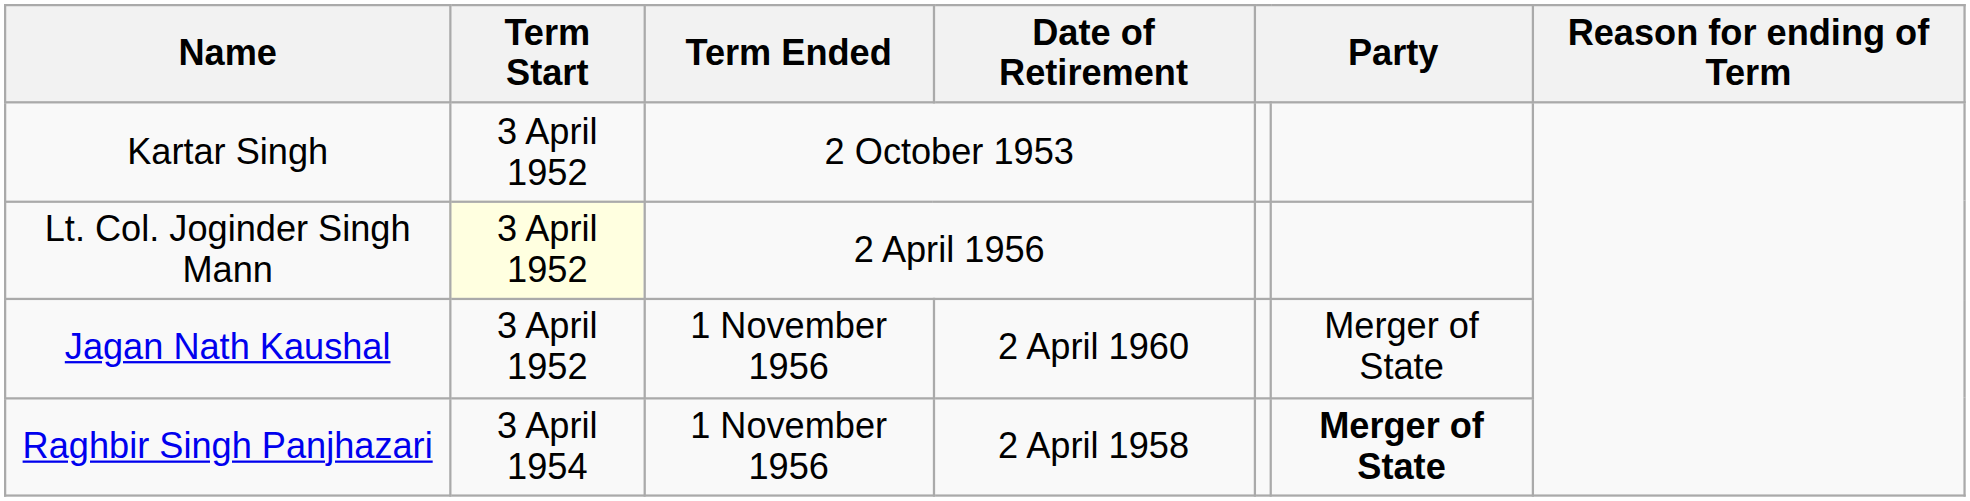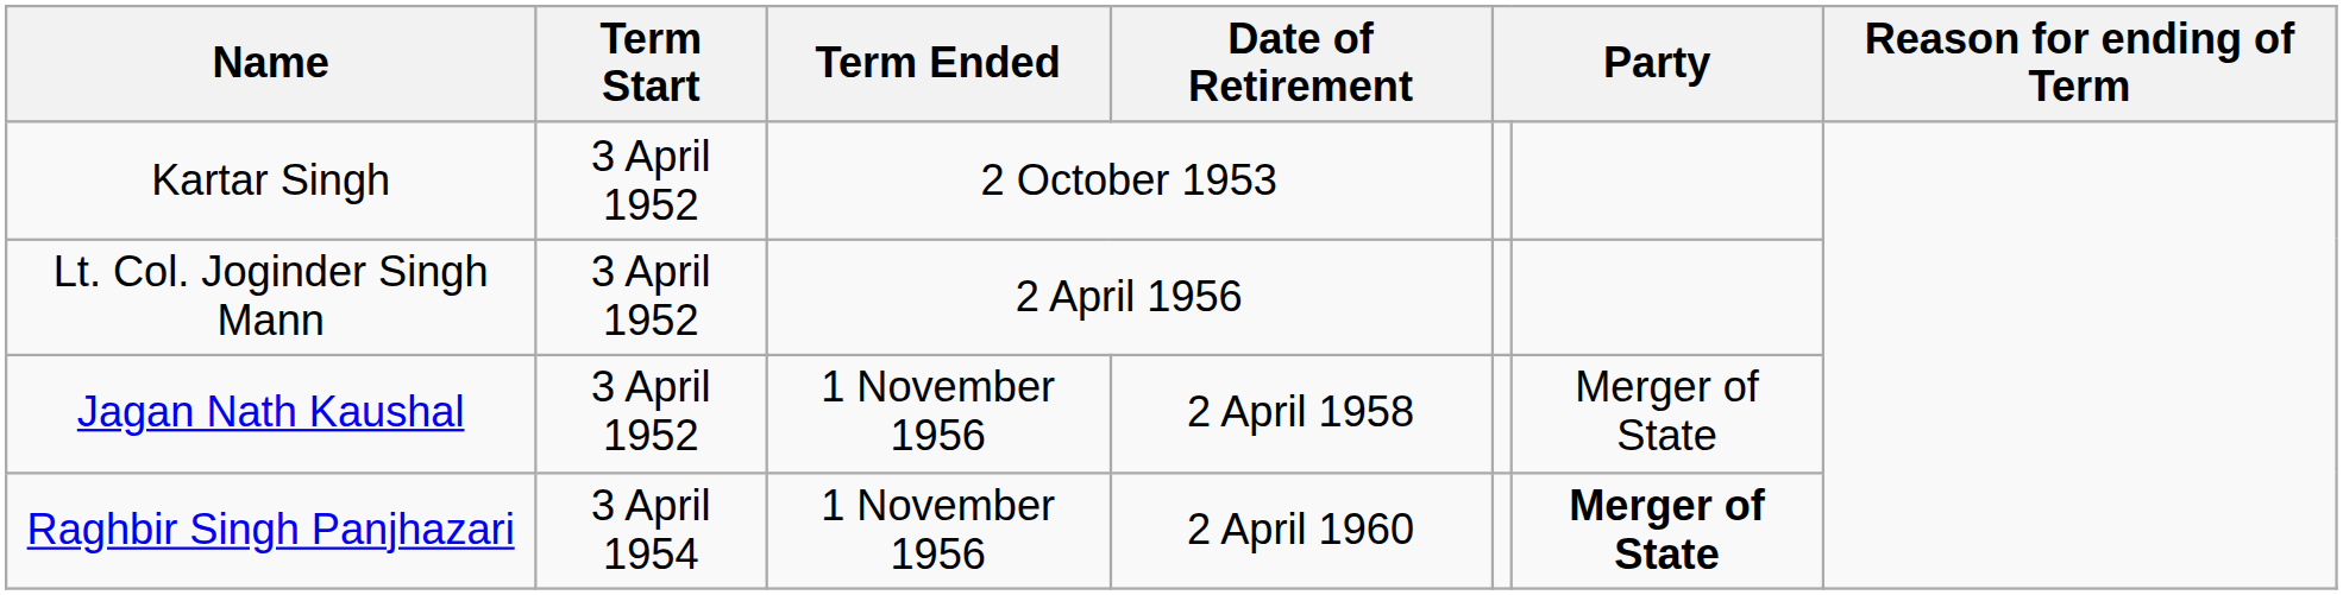Lt. Col. Joginder Singh Mann | Term Start: lightyellow background -> no background
Jagan Nath Kaushal | Date of Retirement: 2 April 1960 -> 2 April 1958
Raghbir Singh Panjhazari | Date of Retirement: 2 April 1958 -> 2 April 1960
